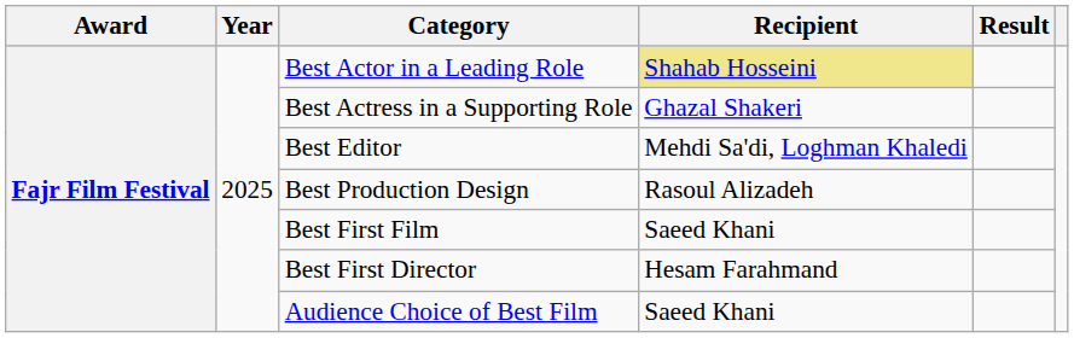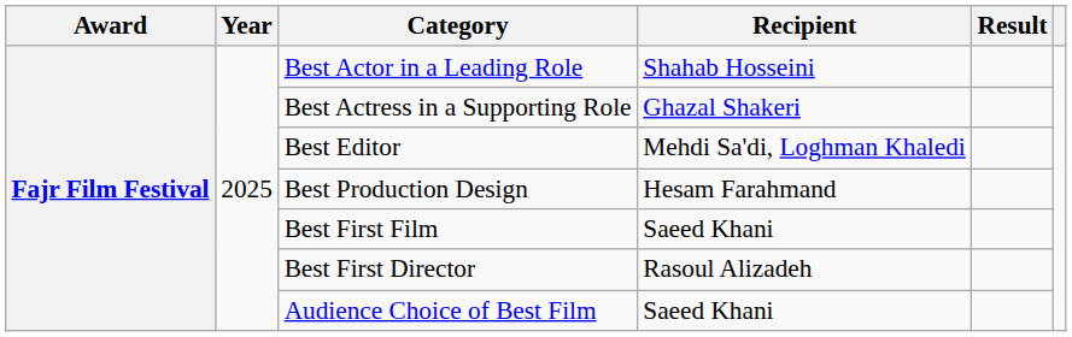Best Actor in a Leading Role | Recipient: khaki background -> no background
Best Production Design | Recipient: Rasoul Alizadeh -> Hesam Farahmand
Best First Director | Recipient: Hesam Farahmand -> Rasoul Alizadeh
